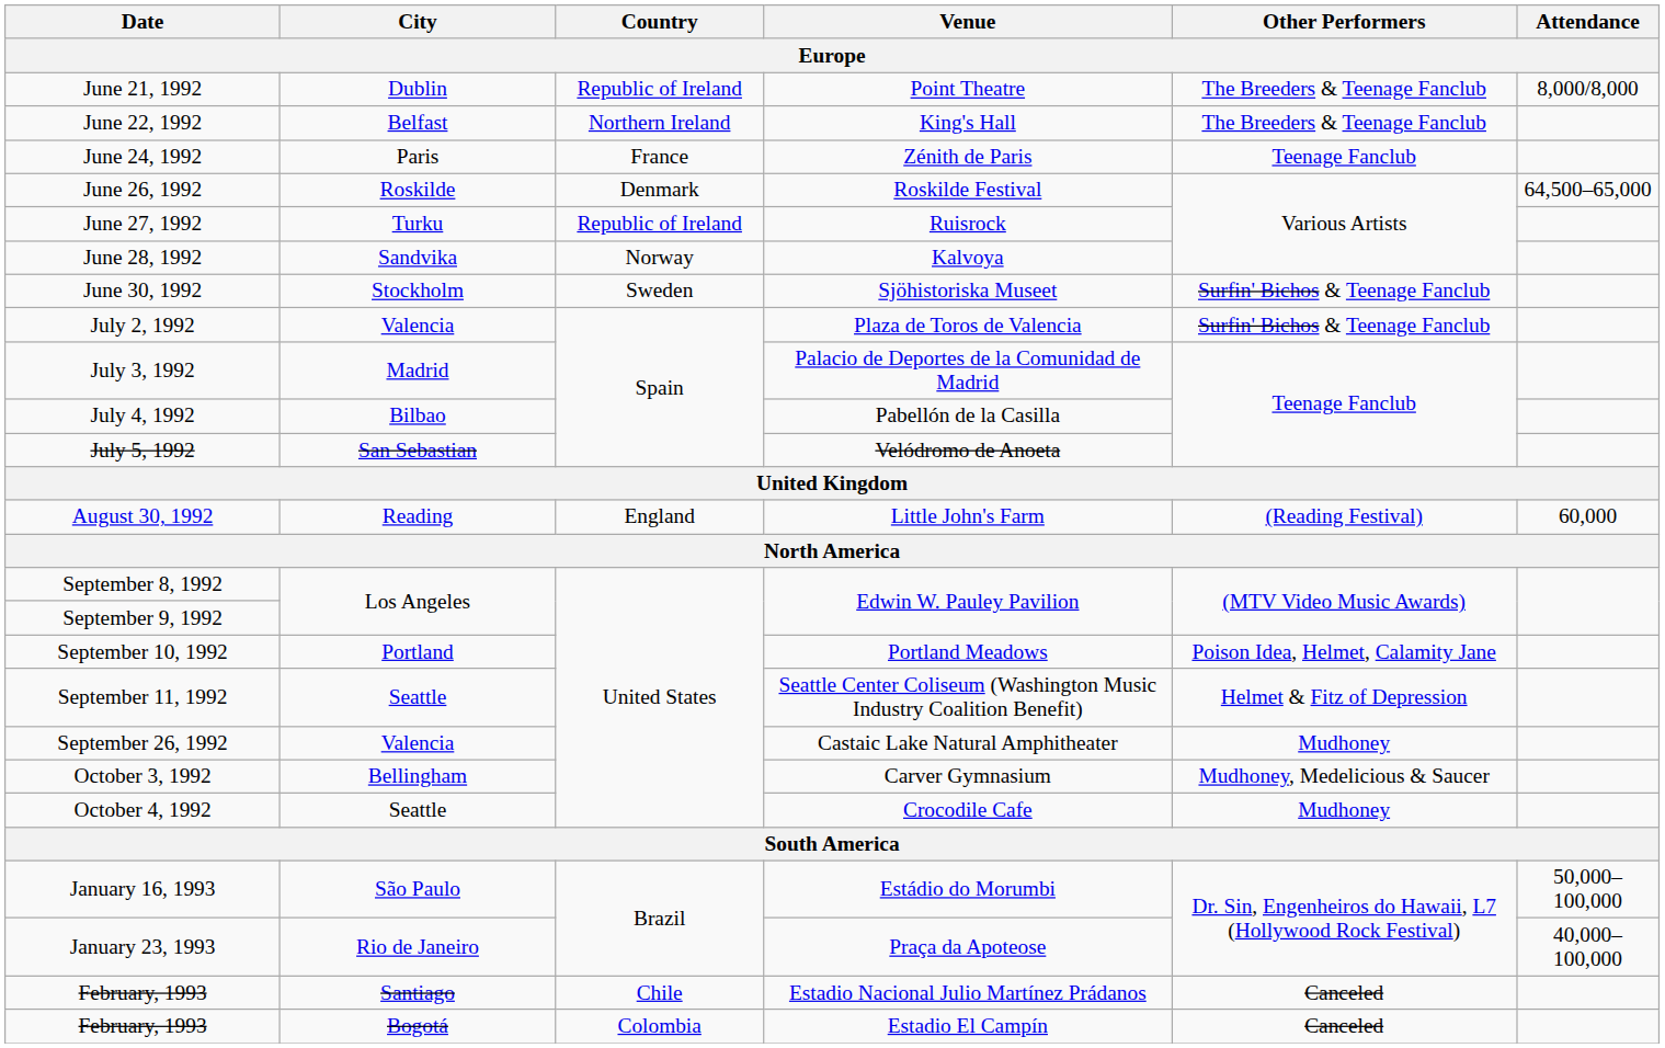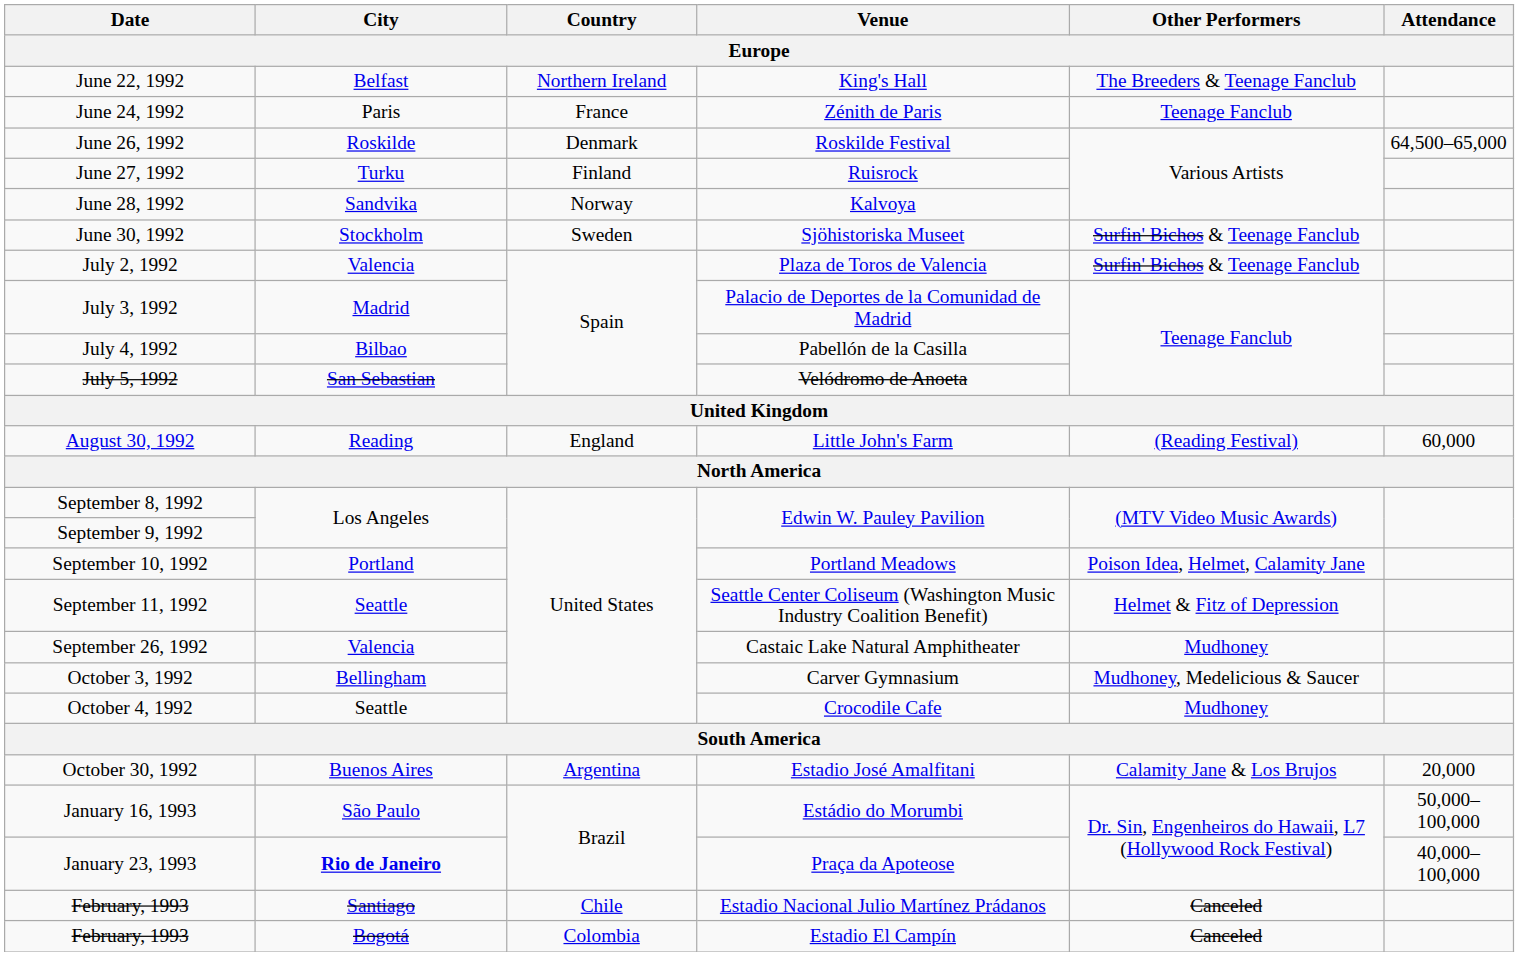- row: June 21, 1992 | Dublin | Republic of Ireland | Point Theatre | The Breeders & Teenage Fanclub | 8,000/8,000
June 27, 1992 | Country: Republic of Ireland -> Finland
+ row: October 30, 1992 | Buenos Aires | Argentina | Estadio José Amalfitani | Calamity Jane & Los Brujos | 20,000
January 23, 1993 | City: normal -> bold
